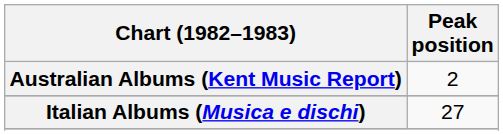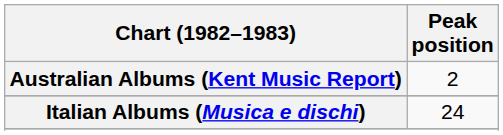Italian Albums (Musica e dischi) | Peak position: 27 -> 24
